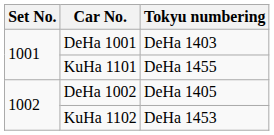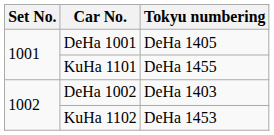DeHa 1001 | Tokyu numbering: DeHa 1403 -> DeHa 1405
DeHa 1002 | Tokyu numbering: DeHa 1405 -> DeHa 1403
